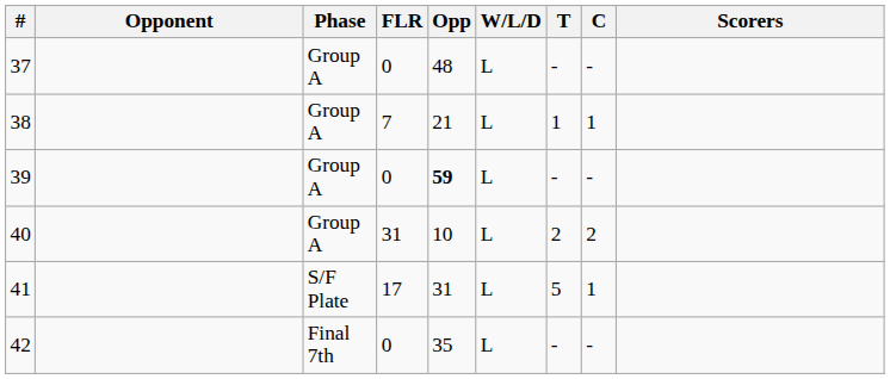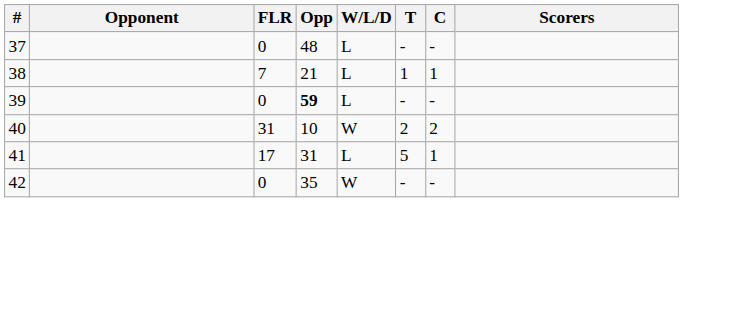- column: Phase | Group A | Group A | Group A | Group A | S/F Plate | Final 7th
40 | W/L/D: L -> W
42 | W/L/D: L -> W
